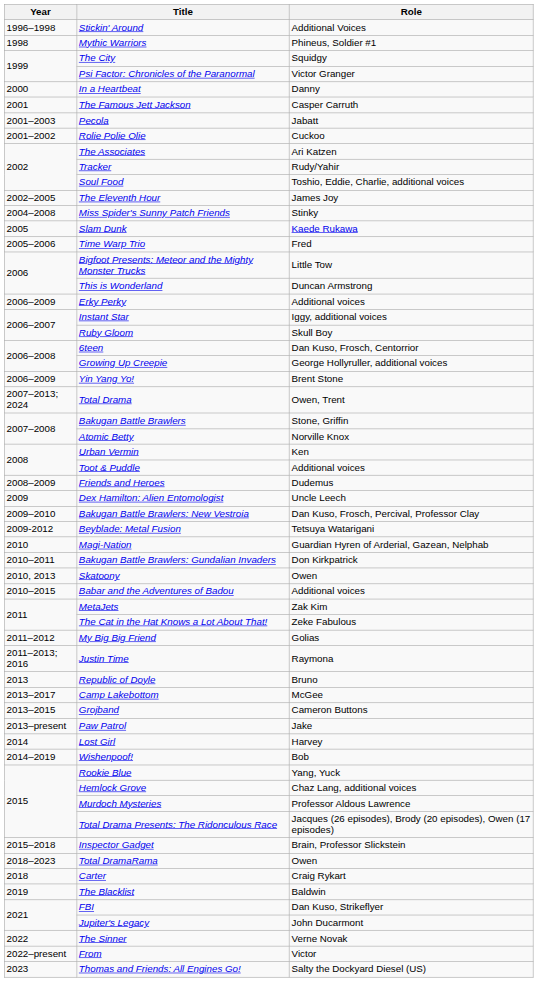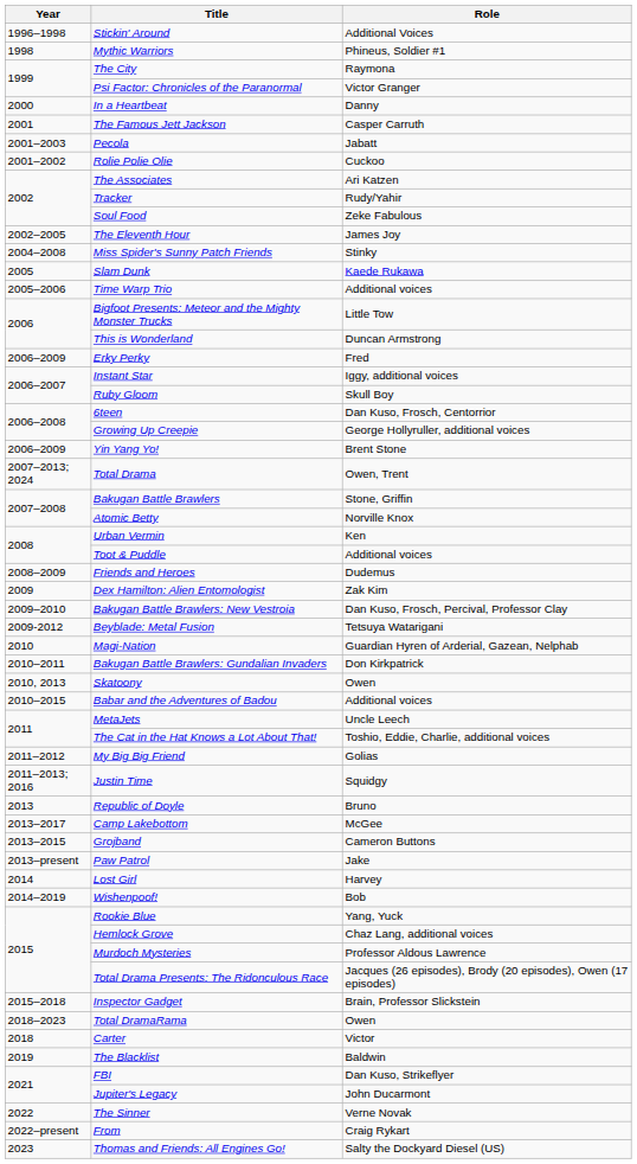The City | Role: Squidgy -> Raymona
Soul Food | Role: Toshio, Eddie, Charlie, additional voices -> Zeke Fabulous
Time Warp Trio | Role: Fred -> Additional voices
Erky Perky | Role: Additional voices -> Fred
Dex Hamilton: Alien Entomologist | Role: Uncle Leech -> Zak Kim
MetaJets | Role: Zak Kim -> Uncle Leech
The Cat in the Hat Knows a Lot About That! | Role: Zeke Fabulous -> Toshio, Eddie, Charlie, additional voices
Justin Time | Role: Raymona -> Squidgy
Carter | Role: Craig Rykart -> Victor
From | Role: Victor -> Craig Rykart
